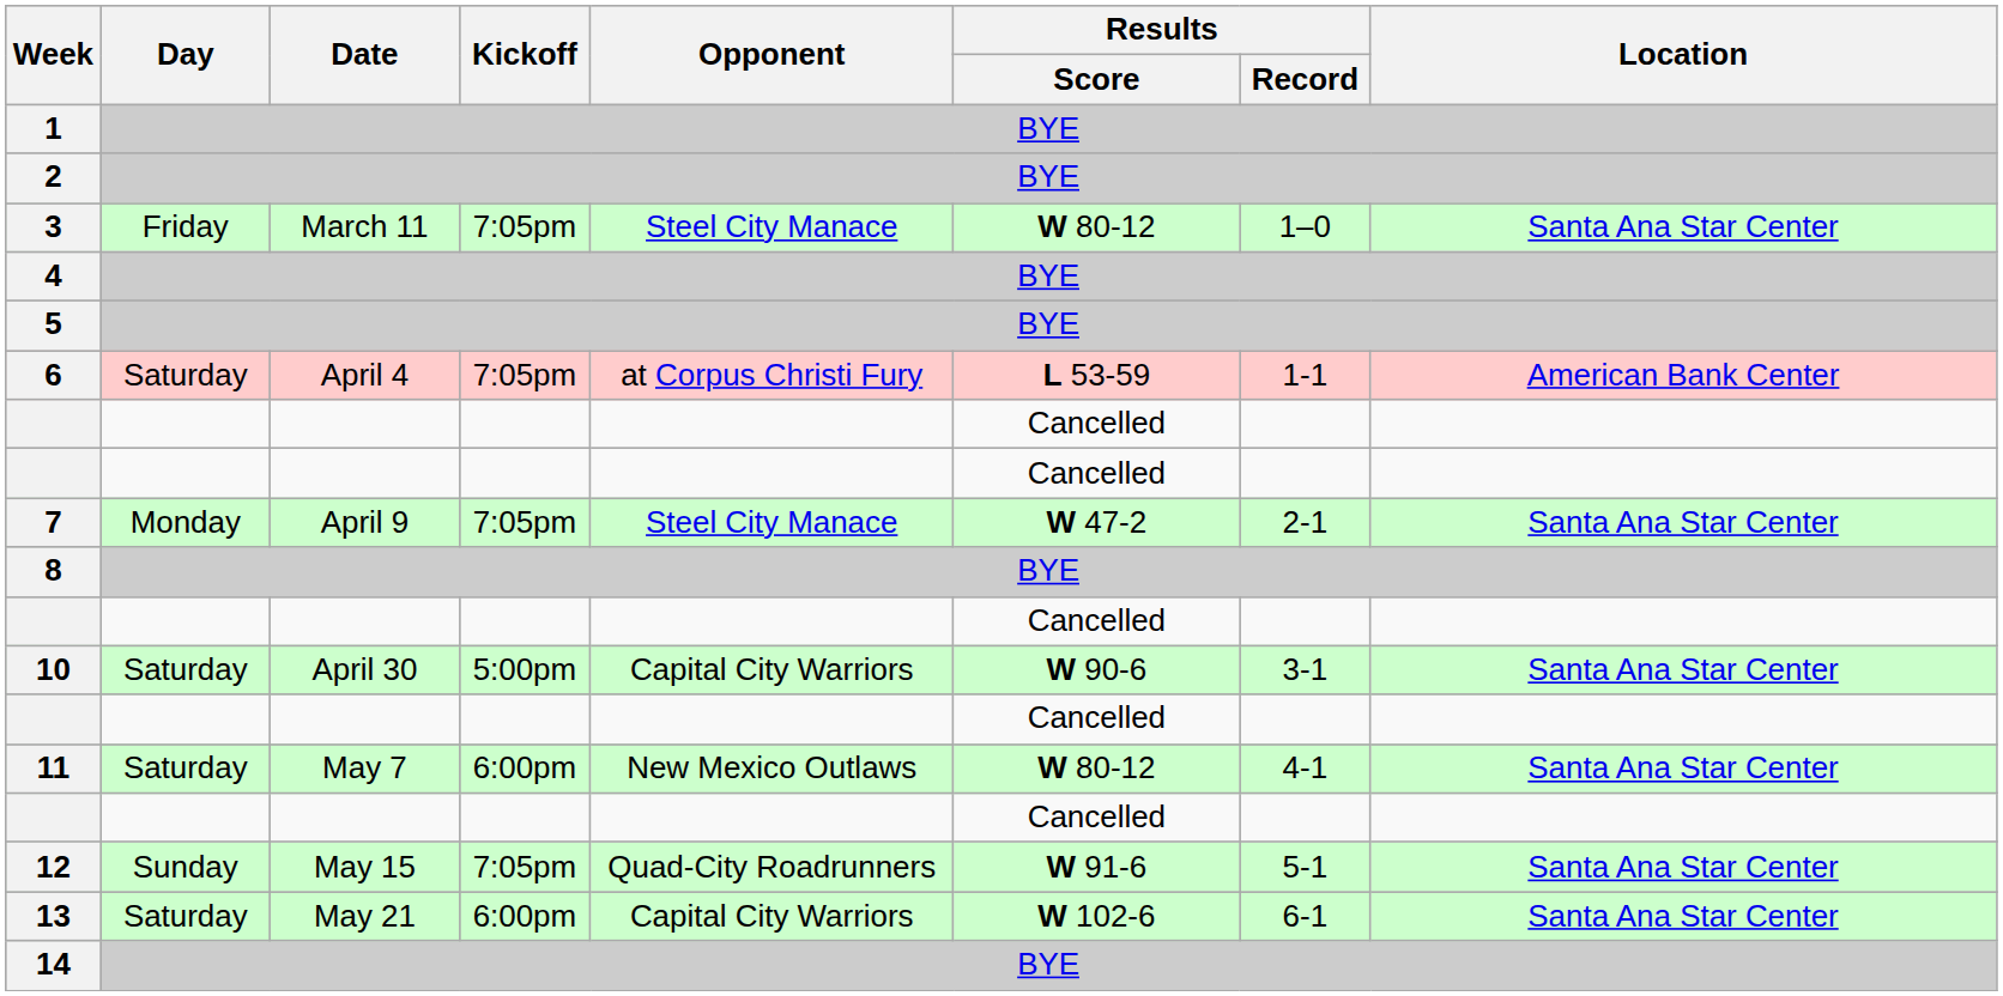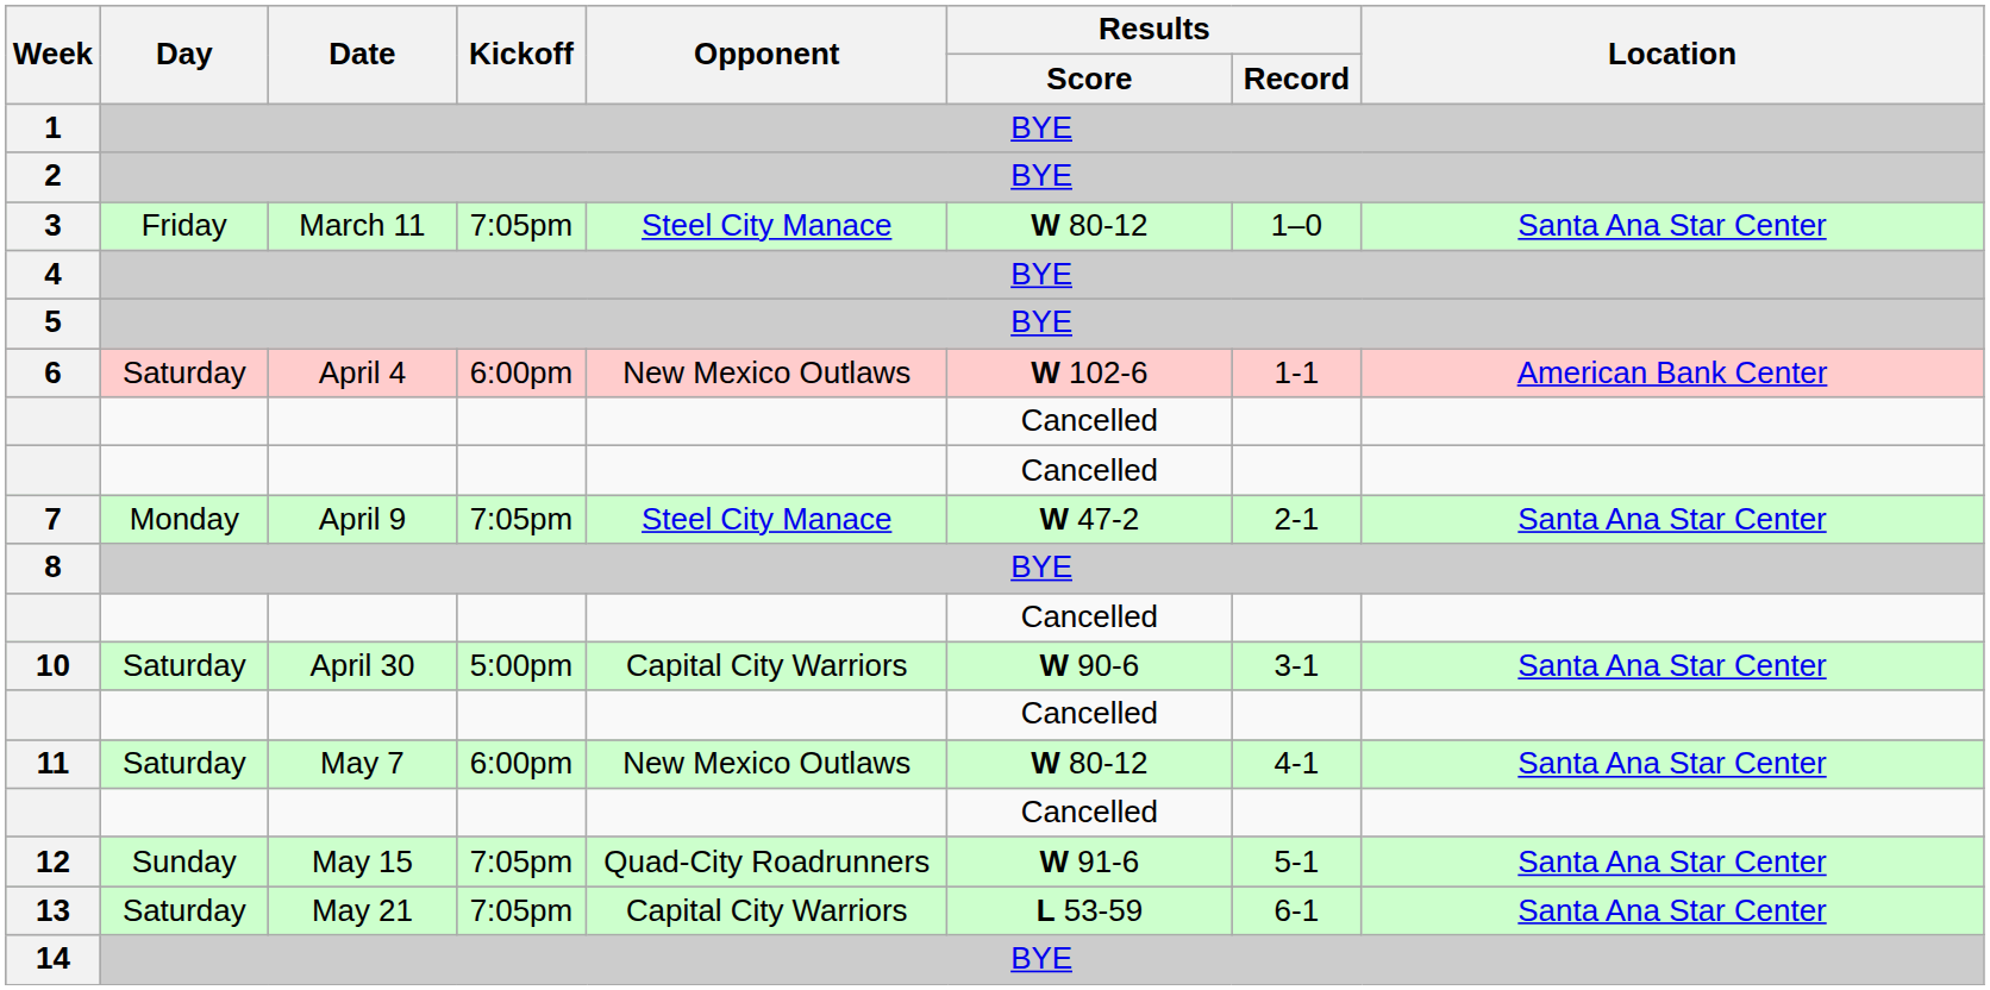6 | Kickoff: 7:05pm -> 6:00pm
6 | Opponent: at Corpus Christi Fury -> New Mexico Outlaws
6 | Results / Score: L 53-59 -> W 102-6
13 | Kickoff: 6:00pm -> 7:05pm
13 | Results / Score: W 102-6 -> L 53-59
